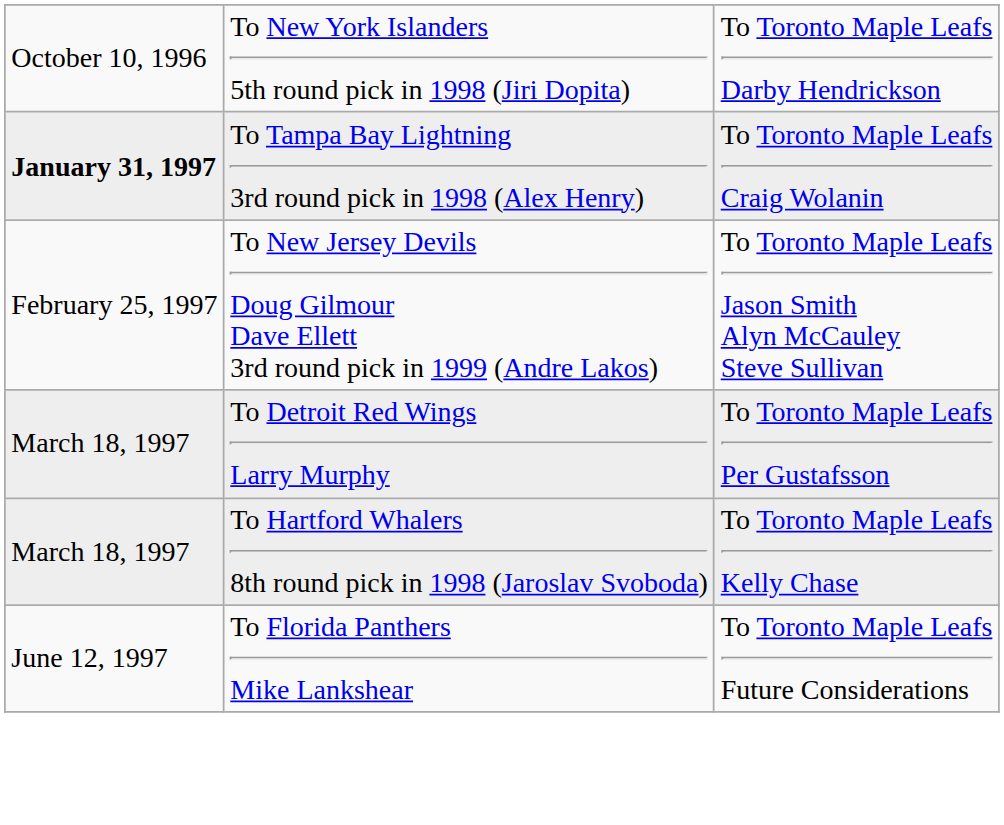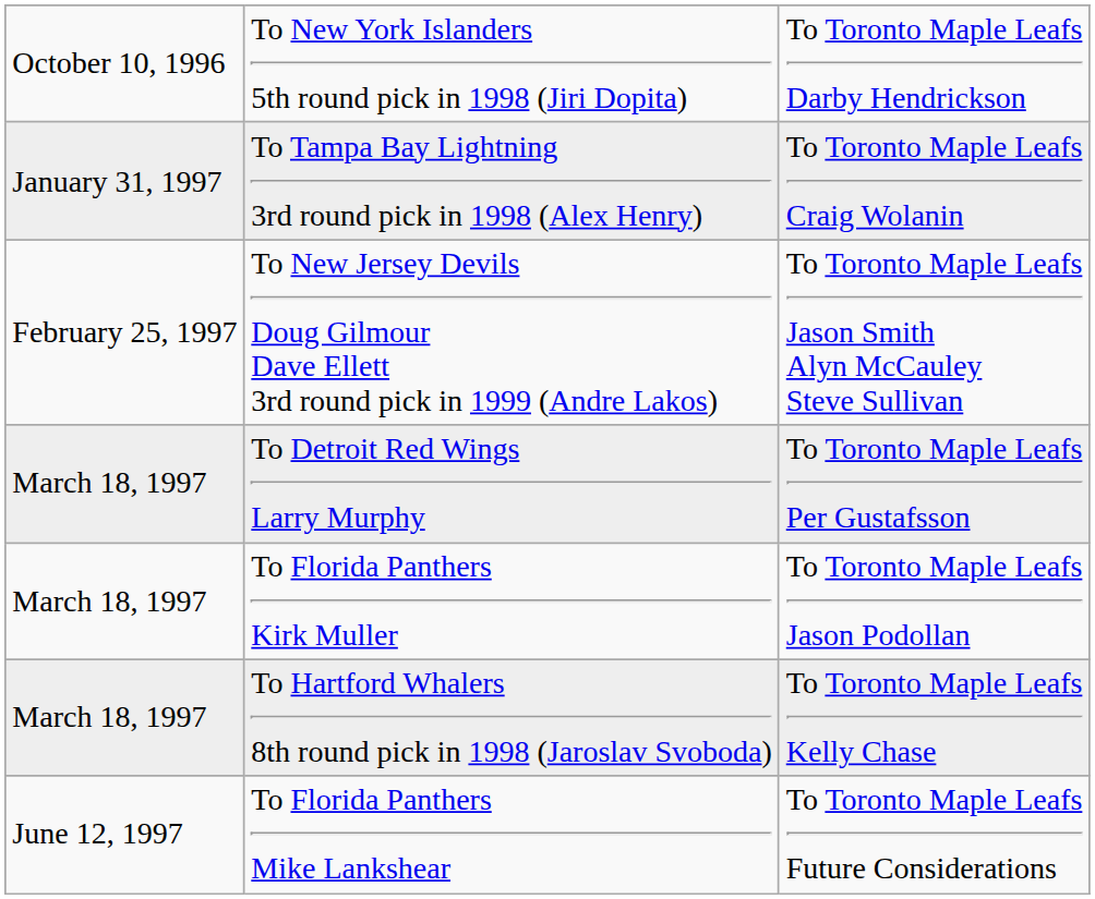To Tampa Bay Lightning 3rd round pick in 1998 (Alex Henry) | column 1: bold -> normal
+ row: March 18, 1997 | To Florida Panthers Kirk Muller | To Toronto Maple Leafs Jason Podollan
